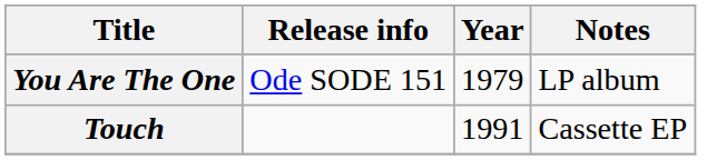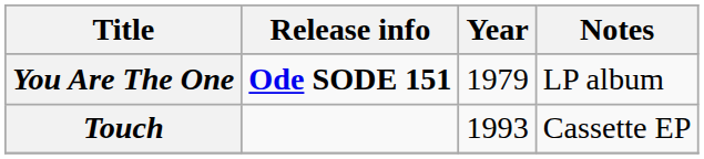You Are The One | Release info: normal -> bold
Touch | Year: 1991 -> 1993
